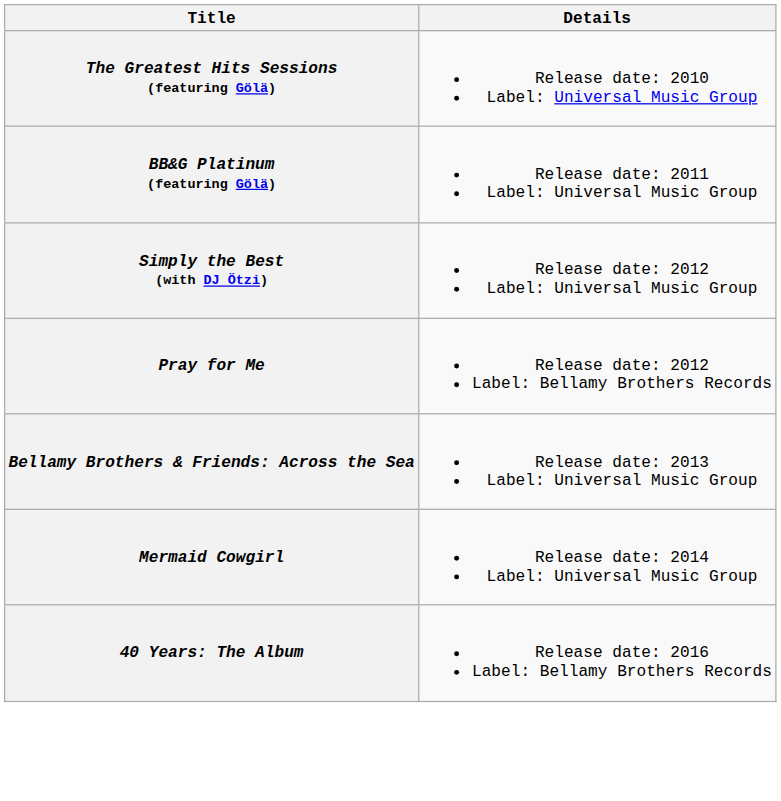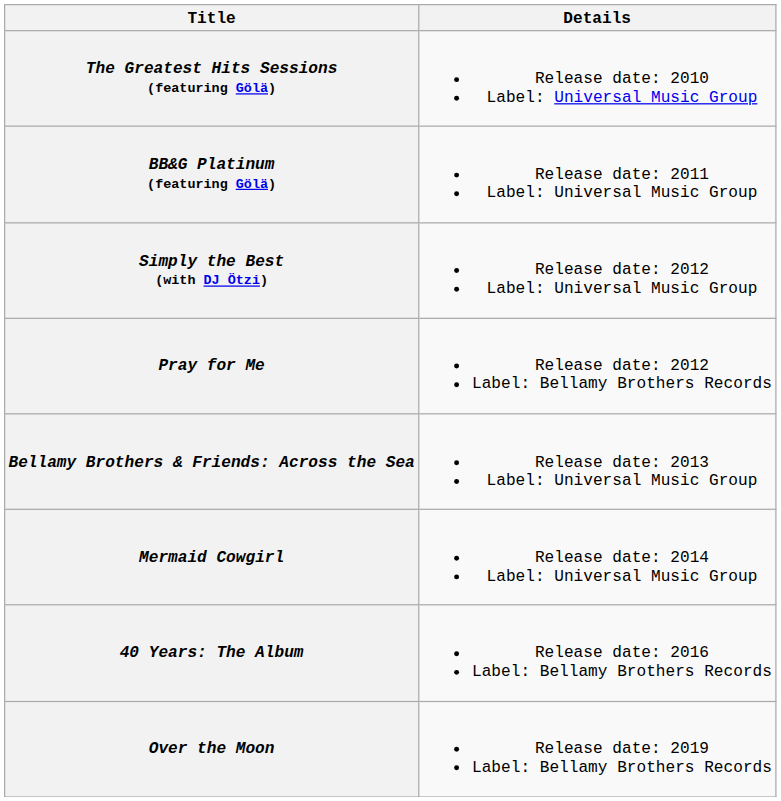+ row: Over the Moon | Release date: 2019 Label: Bellamy Brothers Records
